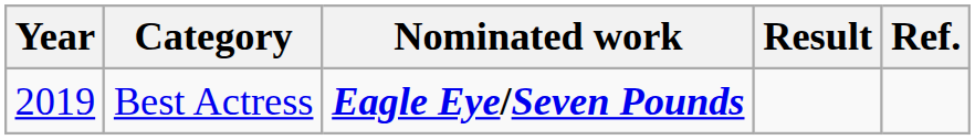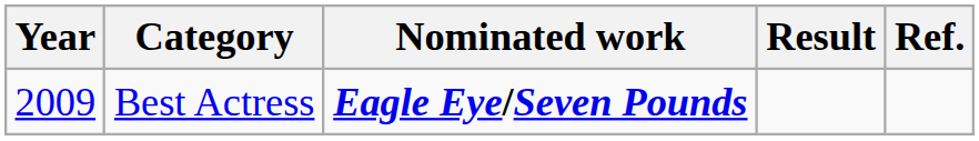Best Actress | Year: 2019 -> 2009
